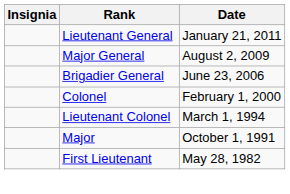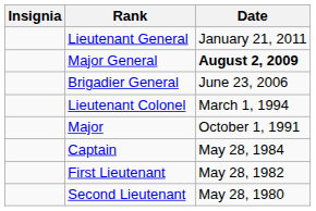Major General | Date: normal -> bold
- row: Colonel | February 1, 2000
+ row: Captain | May 28, 1984
+ row: Second Lieutenant | May 28, 1980
